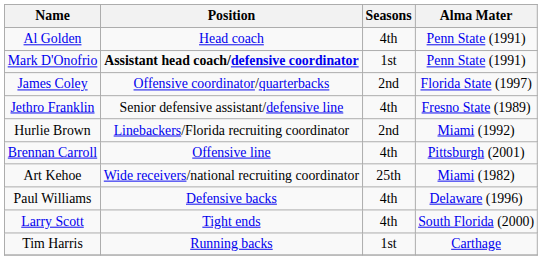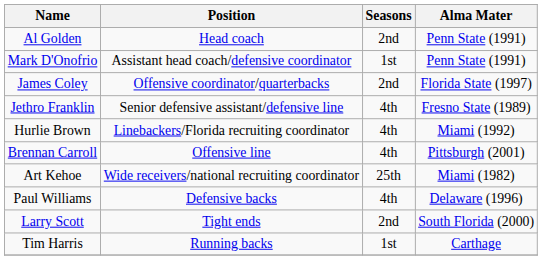Al Golden | Seasons: 4th -> 2nd
Mark D'Onofrio | Position: bold -> normal
Hurlie Brown | Seasons: 2nd -> 4th
Larry Scott | Seasons: 4th -> 2nd
